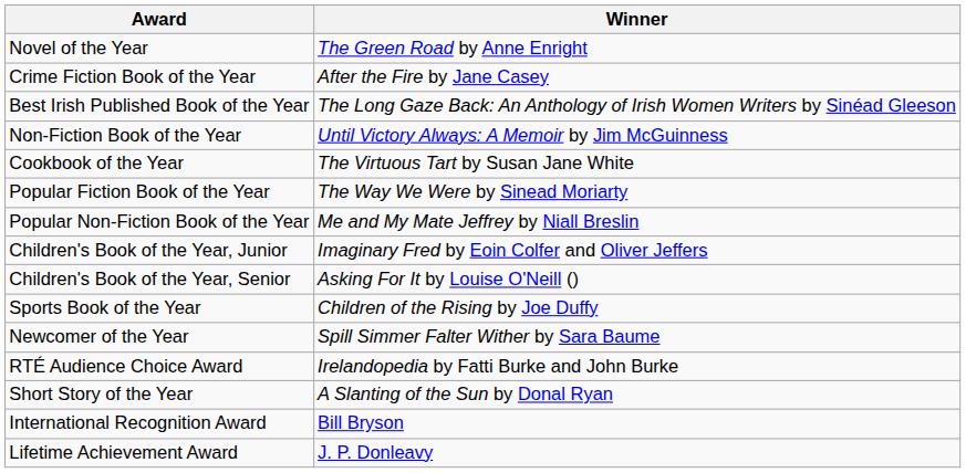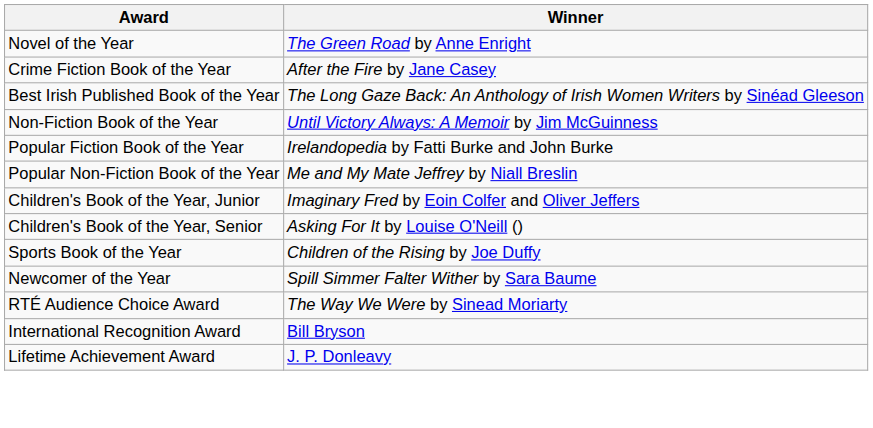- row: Cookbook of the Year | The Virtuous Tart by Susan Jane White
Popular Fiction Book of the Year | Winner: The Way We Were by Sinead Moriarty -> Irelandopedia by Fatti Burke and John Burke
RTÉ Audience Choice Award | Winner: Irelandopedia by Fatti Burke and John Burke -> The Way We Were by Sinead Moriarty
- row: Short Story of the Year | A Slanting of the Sun by Donal Ryan
